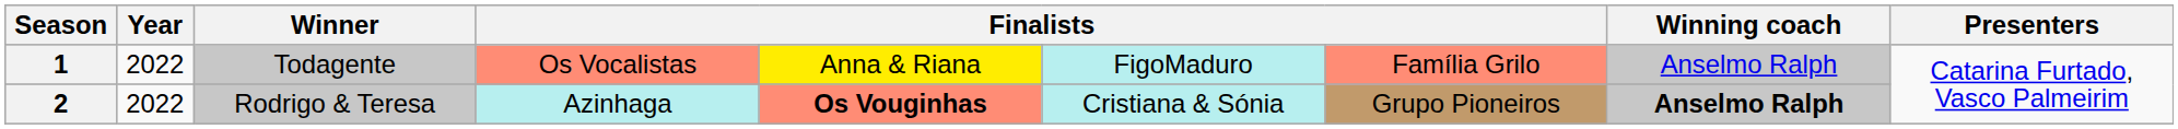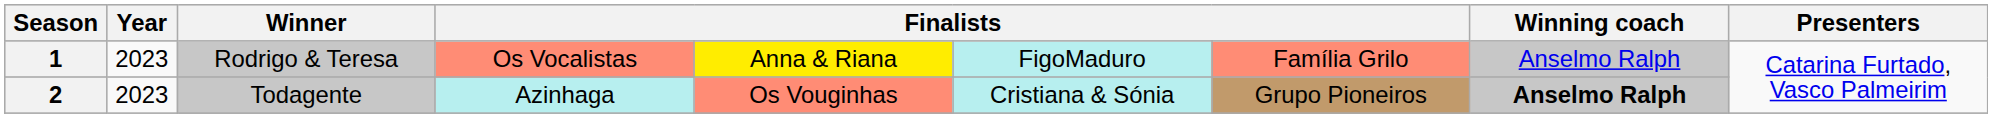1 | Year: 2022 -> 2023
1 | Winner: Todagente -> Rodrigo & Teresa
2 | Year: 2022 -> 2023
2 | Winner: Rodrigo & Teresa -> Todagente
2 | column 5: bold -> normal
